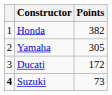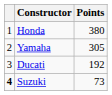Honda | Points: 382 -> 380
Ducati | Points: 172 -> 192
